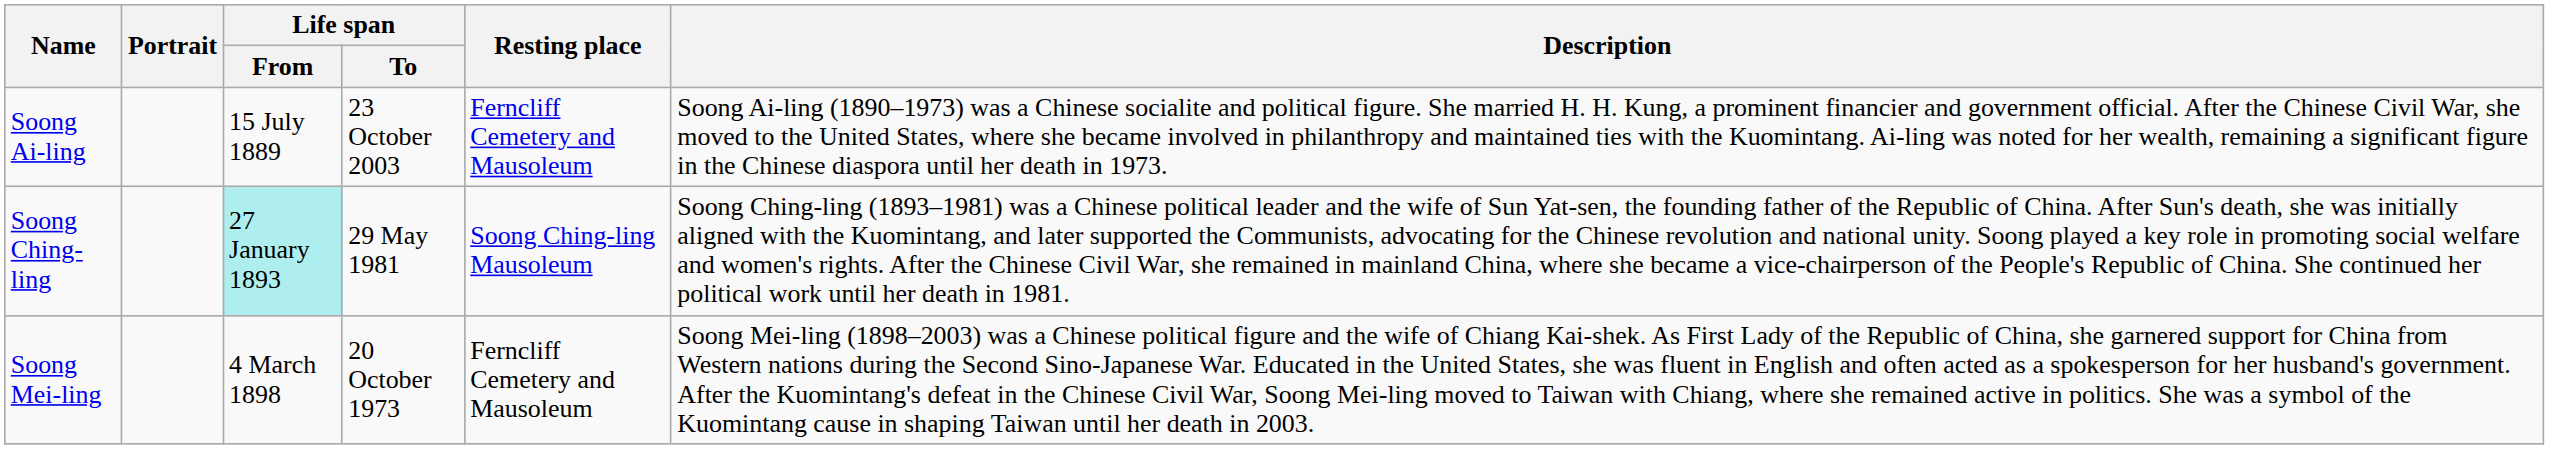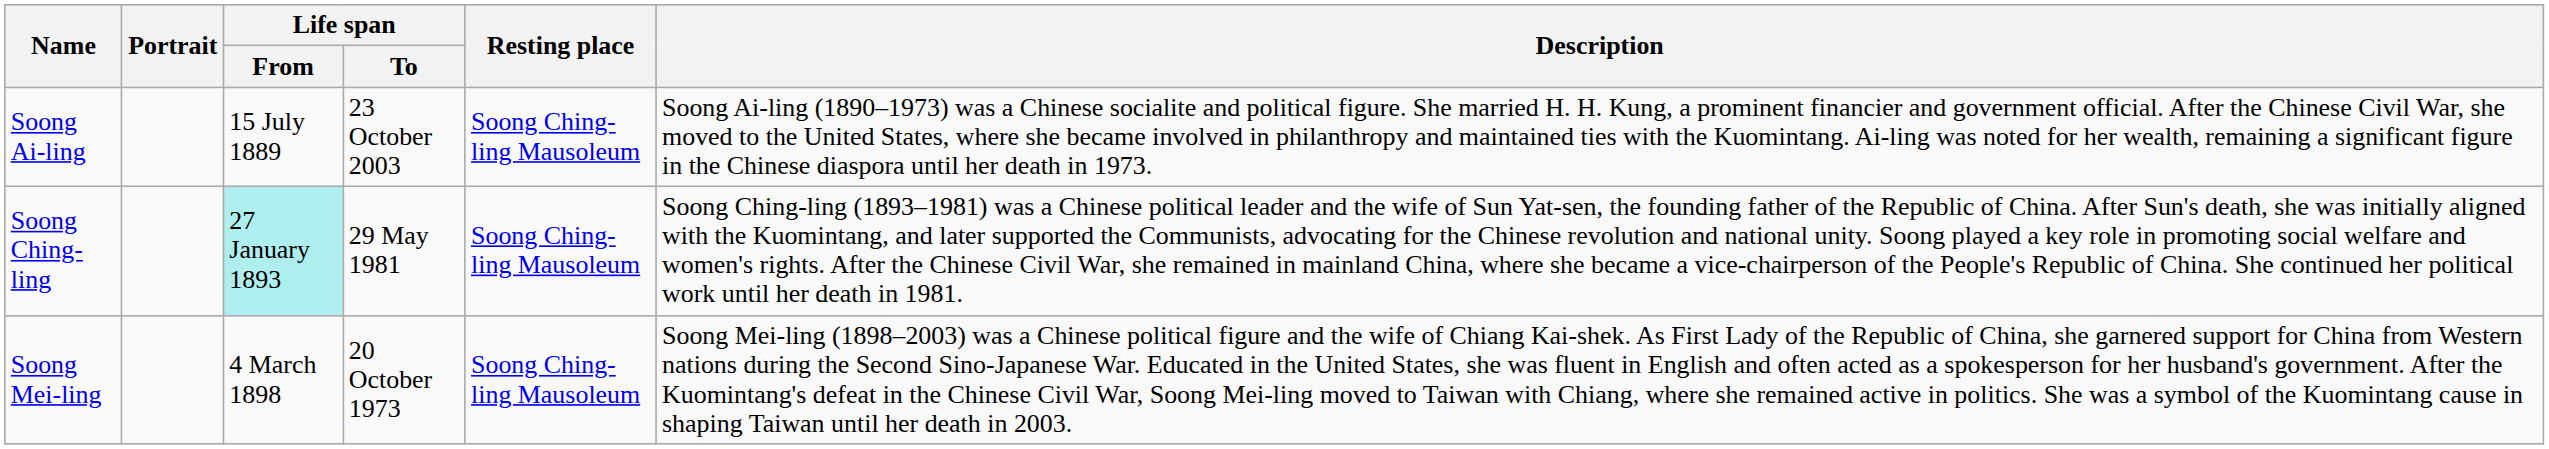Soong Ai-ling | Resting place: Ferncliff Cemetery and Mausoleum -> Soong Ching-ling Mausoleum
Soong Mei-ling | Resting place: Ferncliff Cemetery and Mausoleum -> Soong Ching-ling Mausoleum
